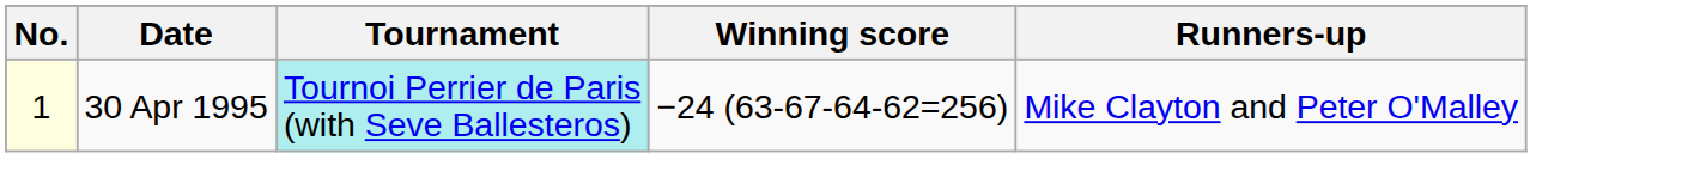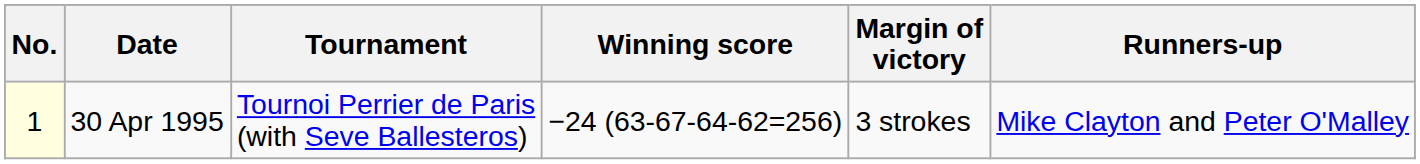+ column: Margin of victory | 3 strokes
30 Apr 1995 | Tournament: paleturquoise background -> no background
